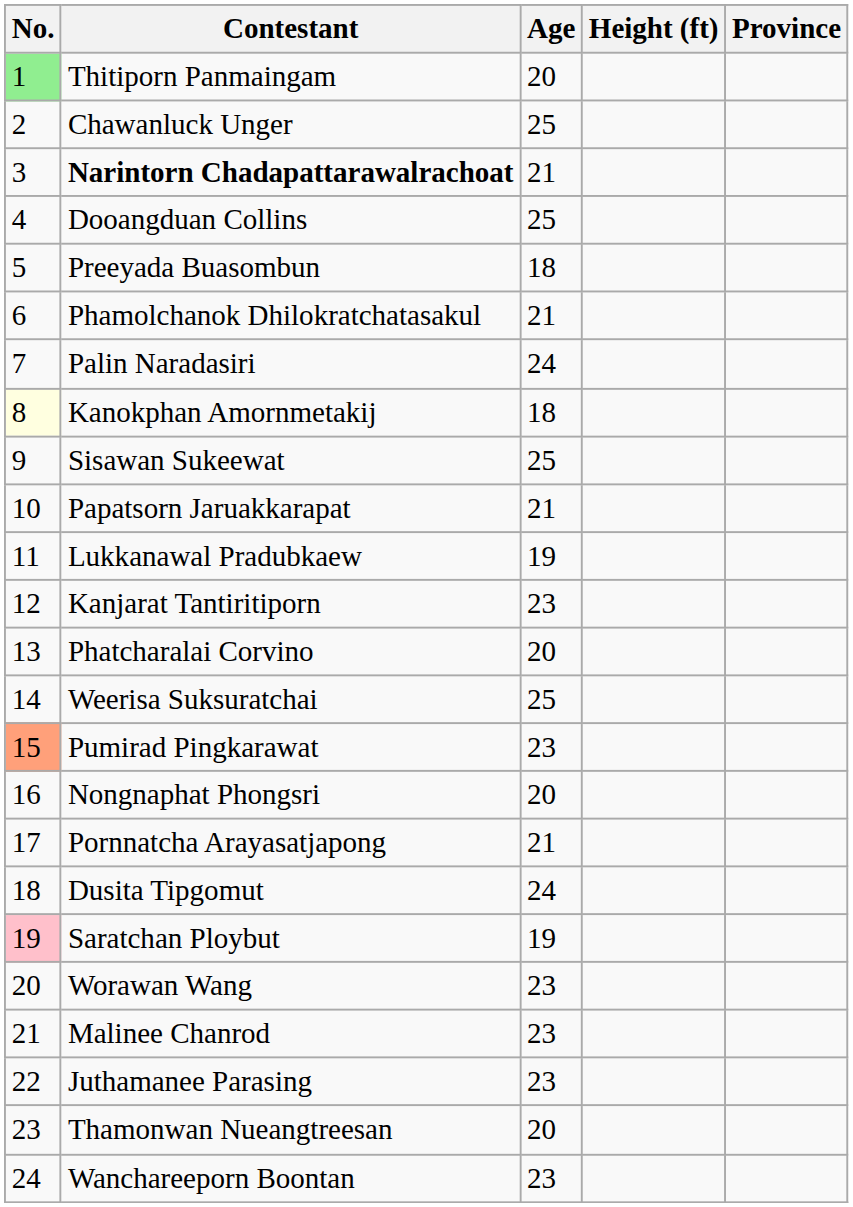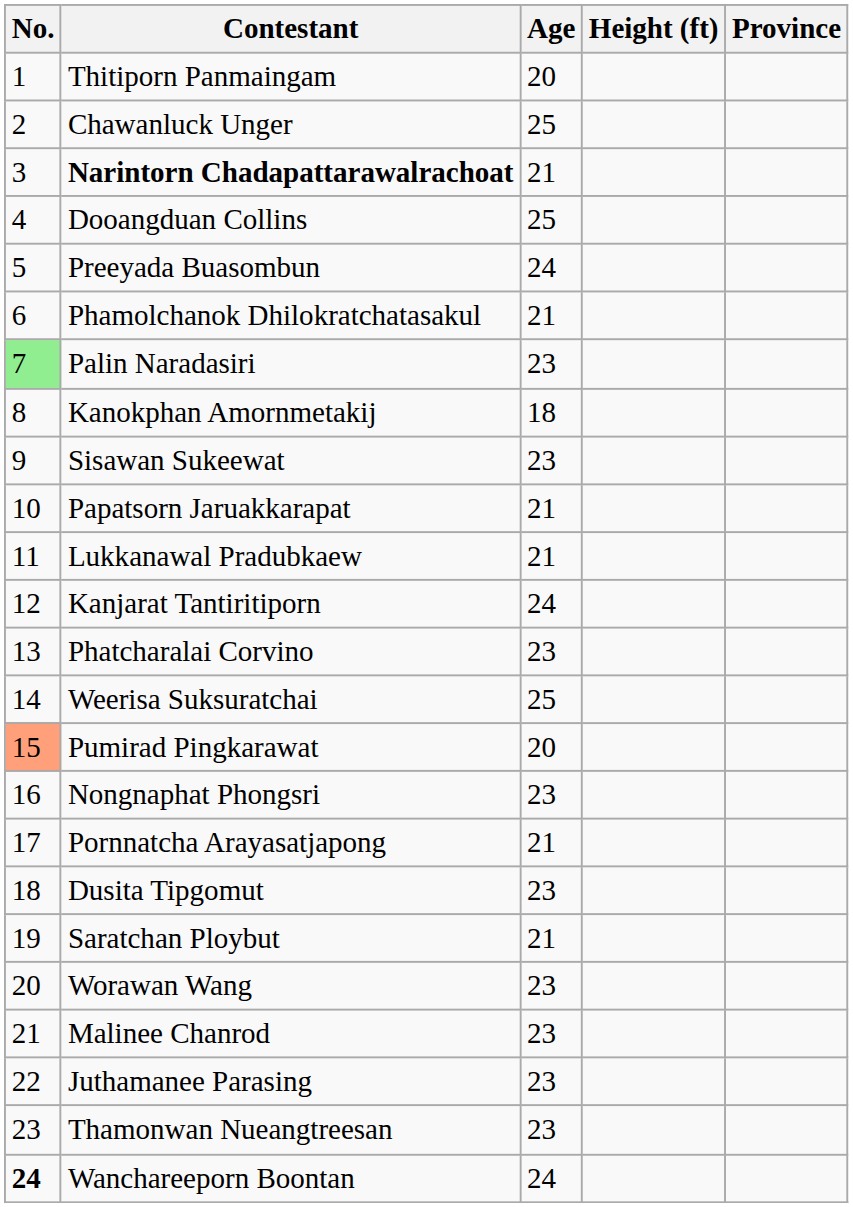Thitiporn Panmaingam | No.: lightgreen background -> no background
Preeyada Buasombun | Age: 18 -> 24
Palin Naradasiri | No.: no background -> lightgreen background
Palin Naradasiri | Age: 24 -> 23
Kanokphan Amornmetakij | No.: lightyellow background -> no background
Sisawan Sukeewat | Age: 25 -> 23
Lukkanawal Pradubkaew | Age: 19 -> 21
Kanjarat Tantiritiporn | Age: 23 -> 24
Phatcharalai Corvino | Age: 20 -> 23
Pumirad Pingkarawat | Age: 23 -> 20
Nongnaphat Phongsri | Age: 20 -> 23
Dusita Tipgomut | Age: 24 -> 23
Saratchan Ploybut | No.: pink background -> no background
Saratchan Ploybut | Age: 19 -> 21
Thamonwan Nueangtreesan | Age: 20 -> 23
Wanchareeporn Boontan | No.: normal -> bold
Wanchareeporn Boontan | Age: 23 -> 24
